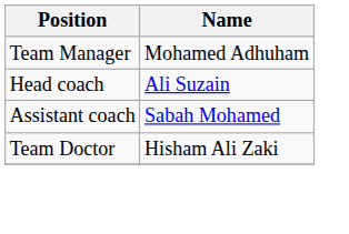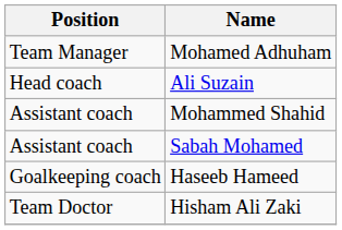+ row: Assistant coach | Mohammed Shahid
+ row: Goalkeeping coach | Haseeb Hameed
